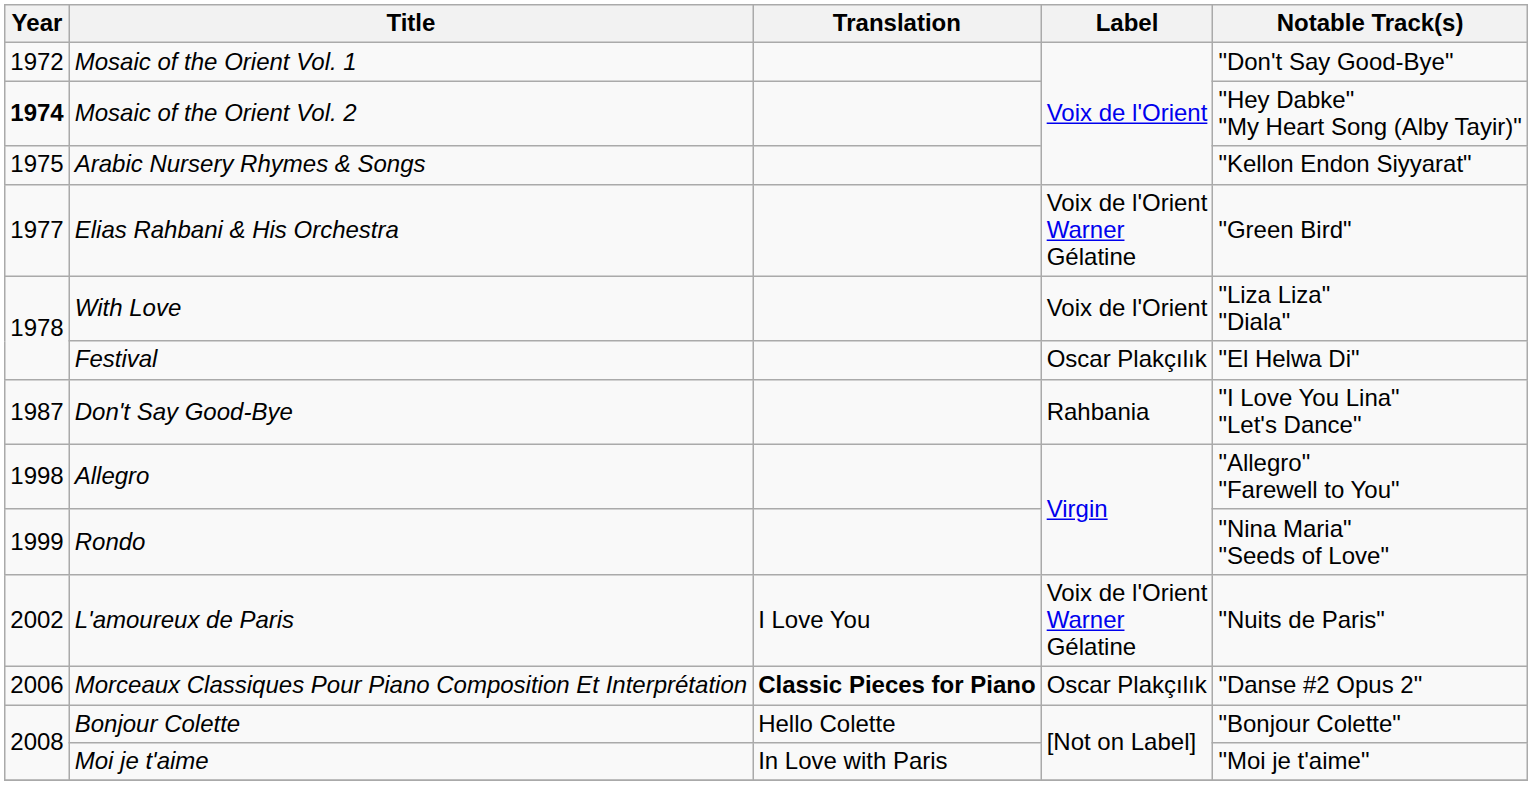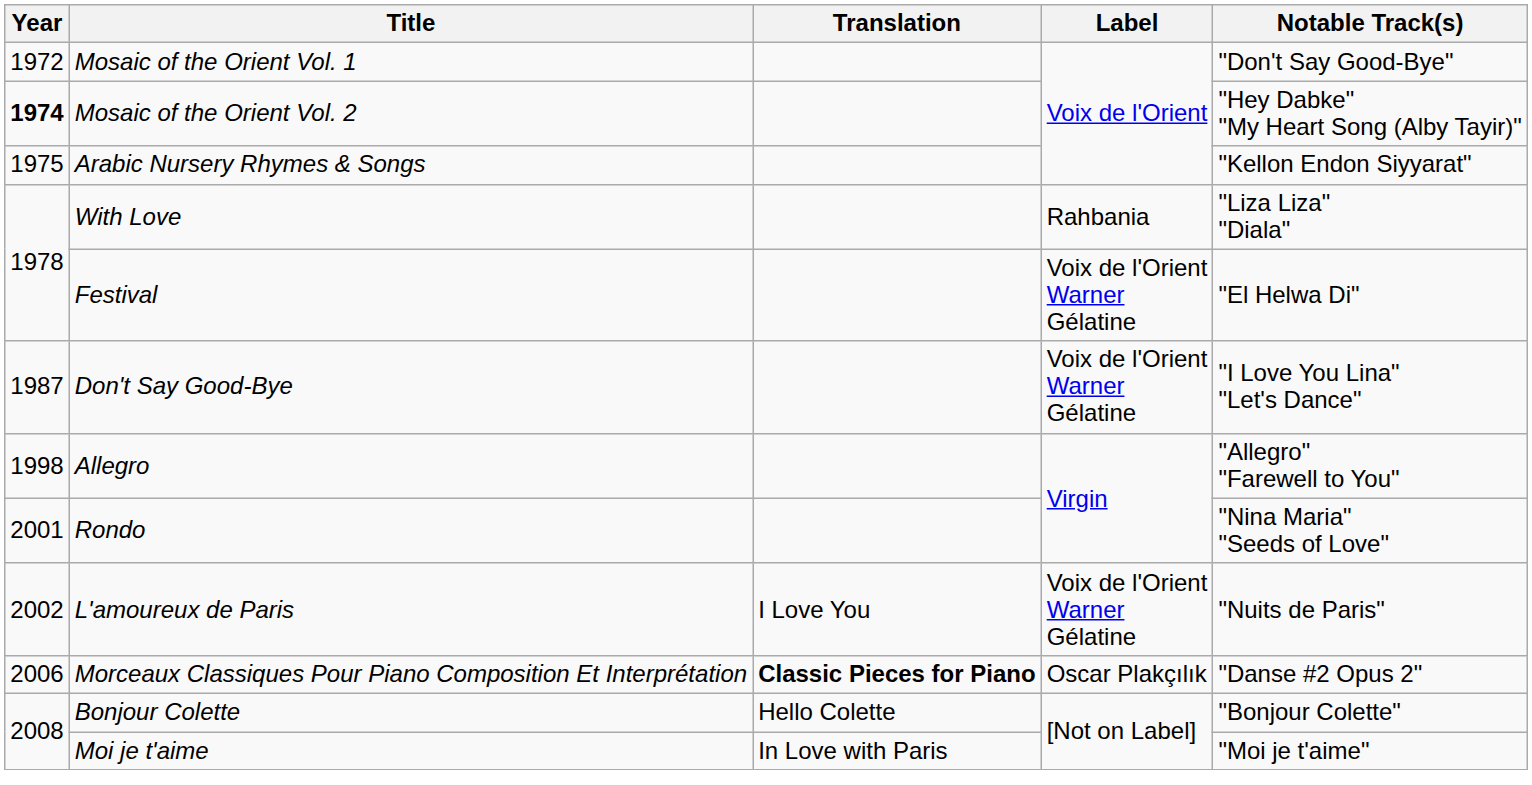- row: 1977 | Elias Rahbani & His Orchestra | Voix de l'Orient Warner Gélatine | "Green Bird"
With Love | Label: Voix de l'Orient -> Rahbania
Festival | Label: Oscar Plakçılık -> Voix de l'Orient Warner Gélatine
Don't Say Good-Bye | Label: Rahbania -> Voix de l'Orient Warner Gélatine
Rondo | Year: 1999 -> 2001
